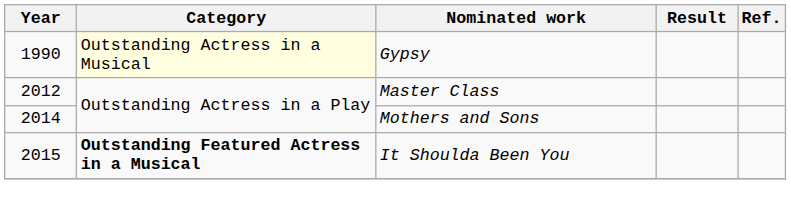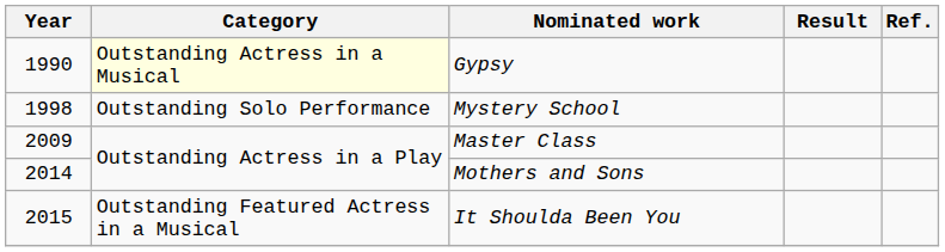+ row: 1998 | Outstanding Solo Performance | Mystery School
Master Class | Year: 2012 -> 2009
It Shoulda Been You | Category: bold -> normal
